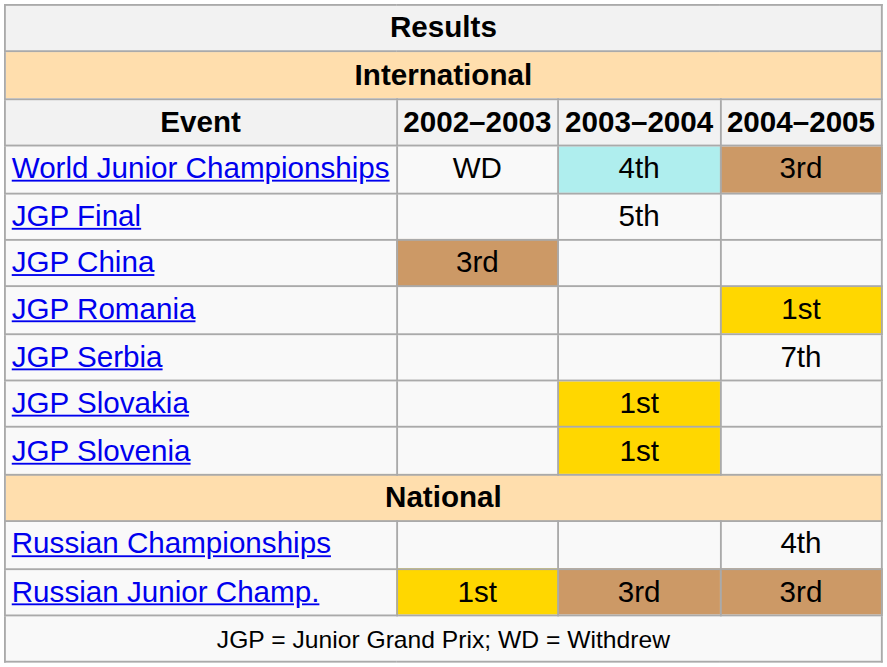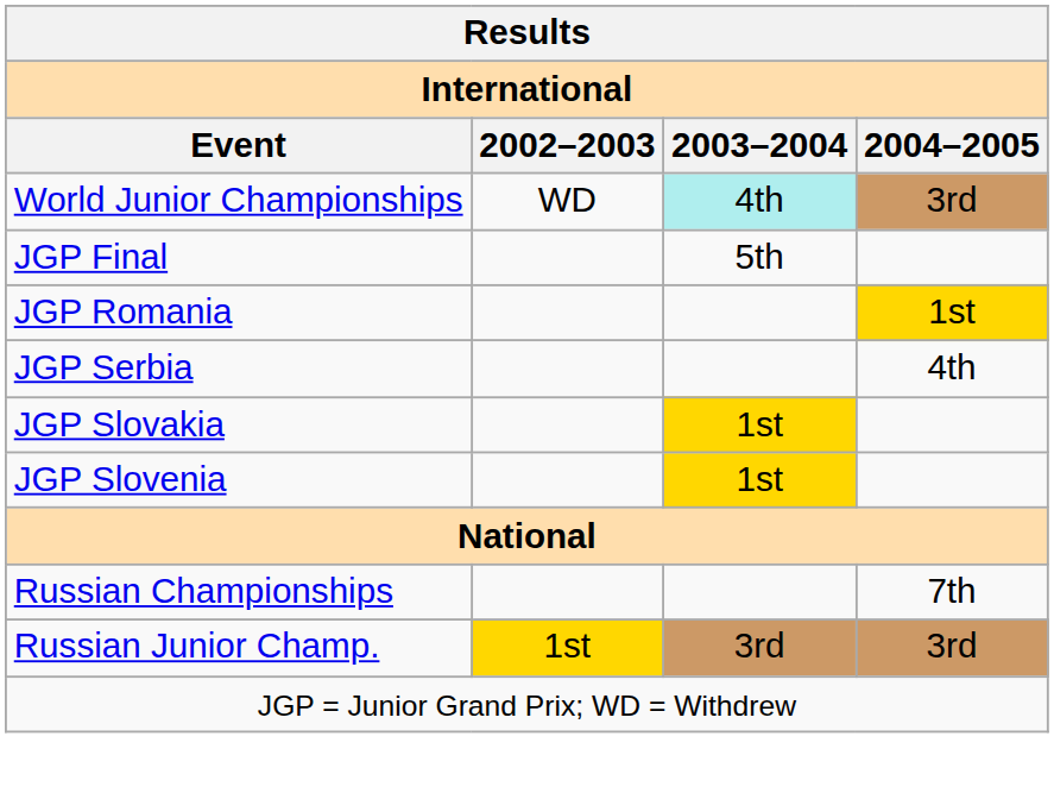- row: JGP China | 3rd
JGP Serbia | 2004–2005: 7th -> 4th
Russian Championships | 2004–2005: 4th -> 7th
